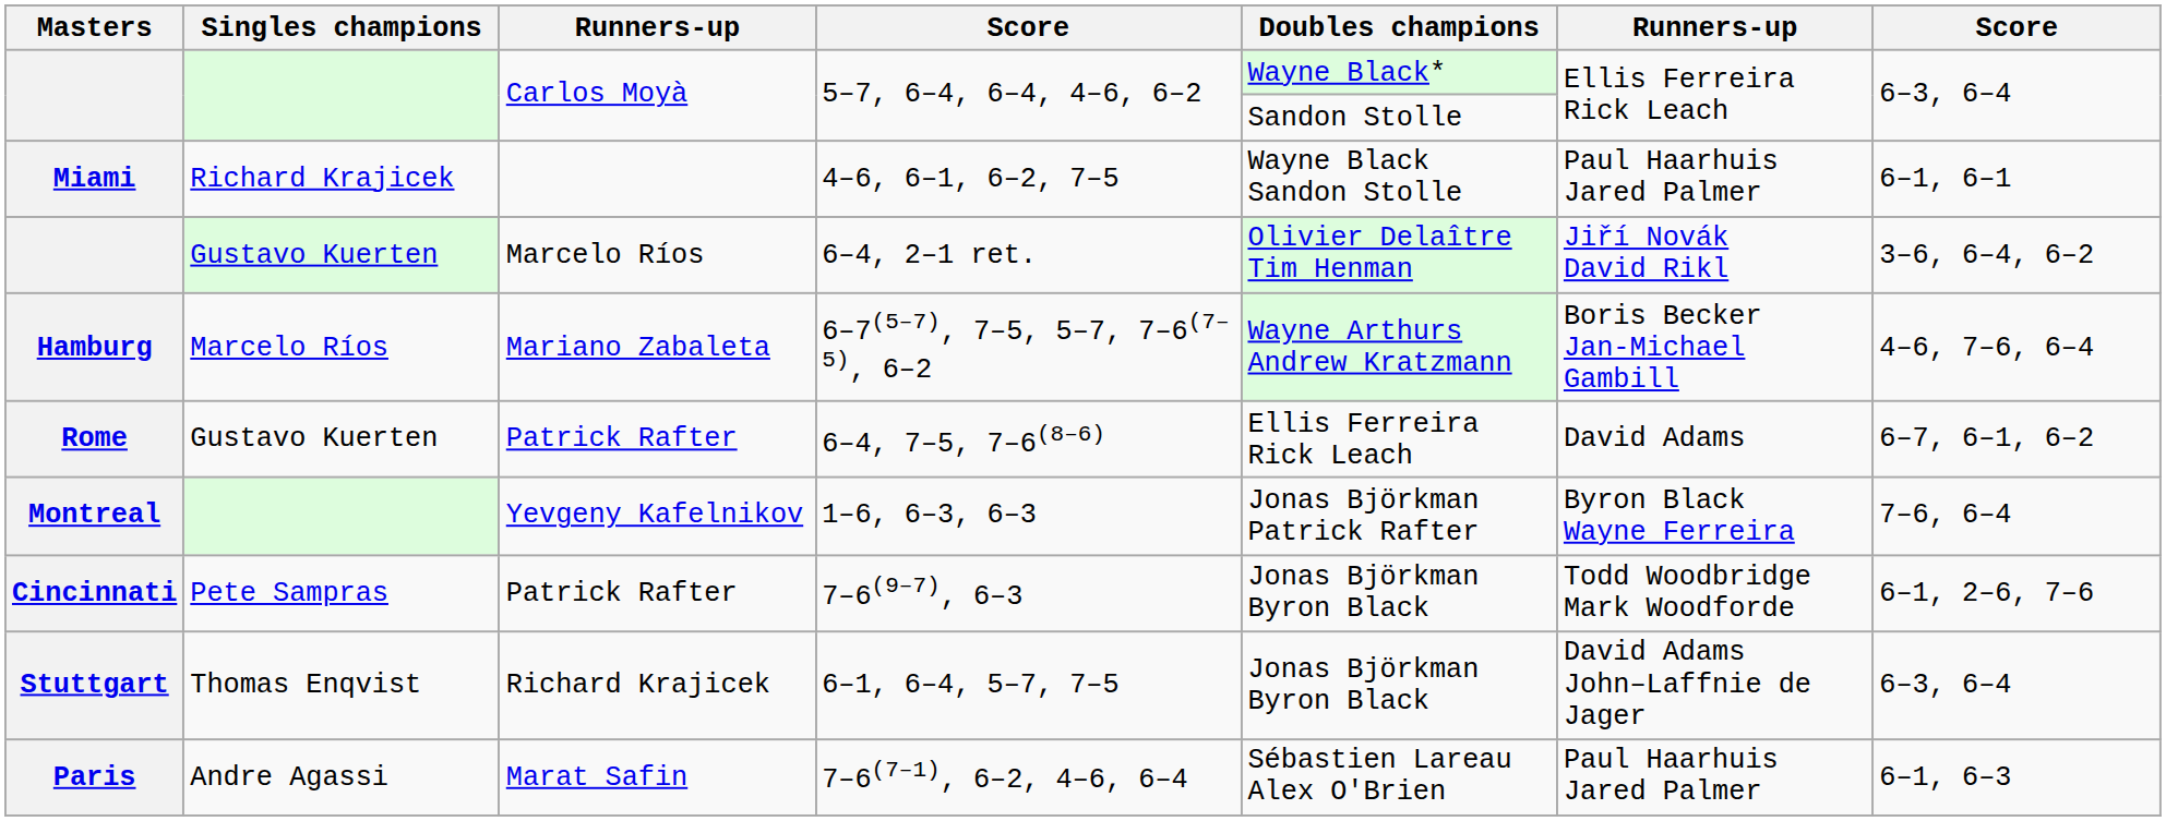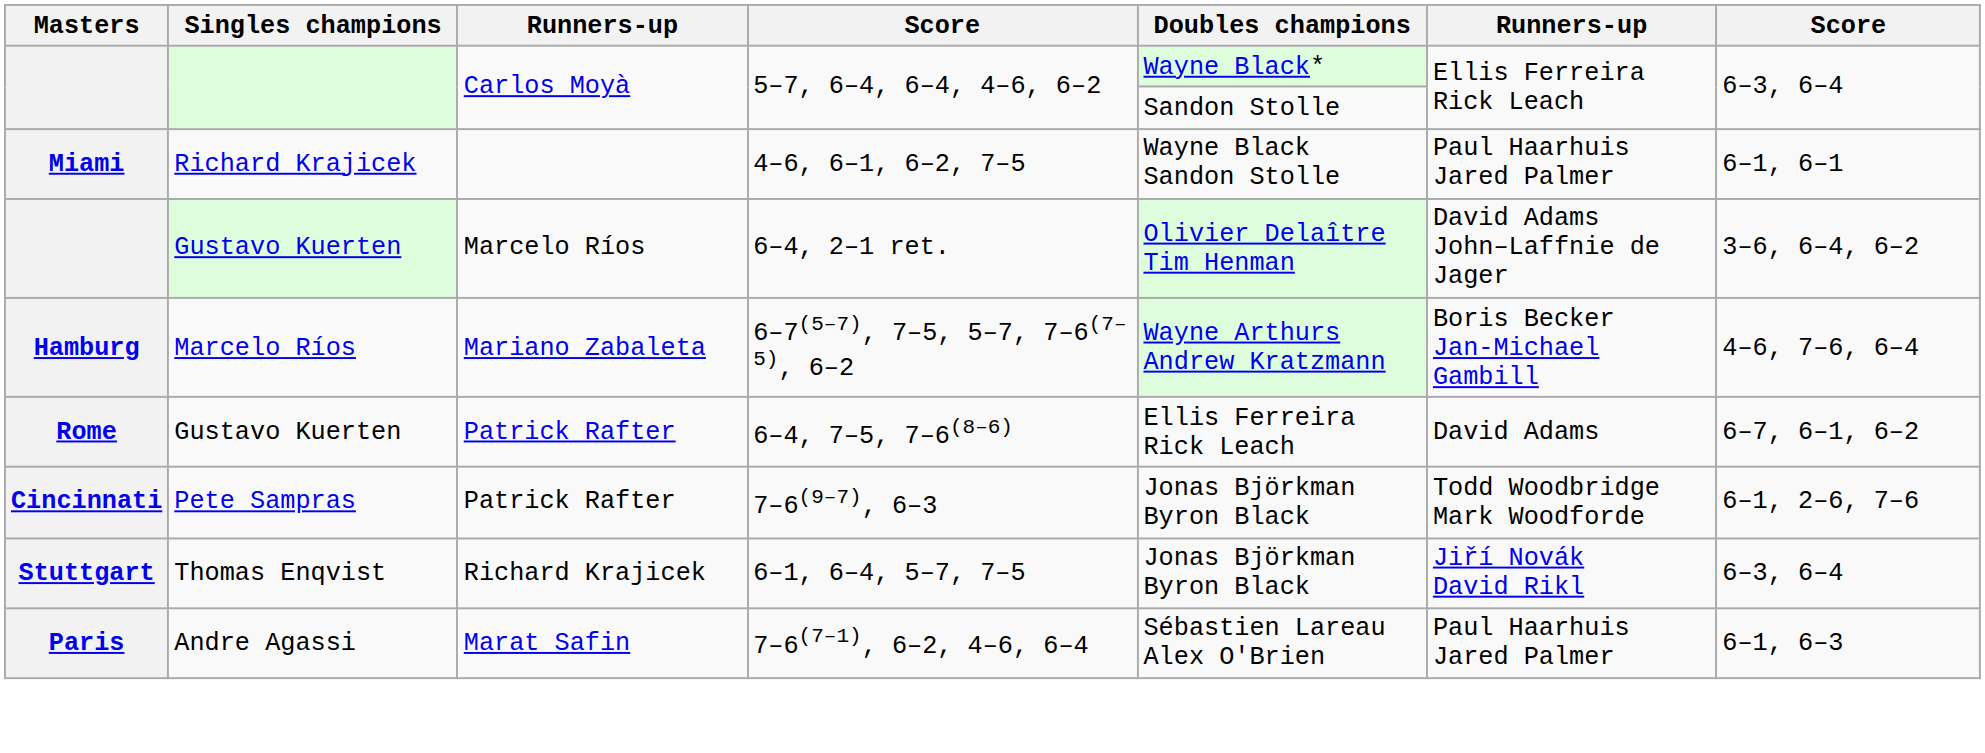6–4, 2–1 ret. | column 6: Jiří Novák David Rikl -> David Adams John–Laffnie de Jager
- row: Montreal | Yevgeny Kafelnikov | 1–6, 6–3, 6–3 | Jonas Björkman Patrick Rafter | Byron Black Wayne Ferreira | 7–6, 6–4
6–1, 6–4, 5–7, 7–5 | column 6: David Adams John–Laffnie de Jager -> Jiří Novák David Rikl
